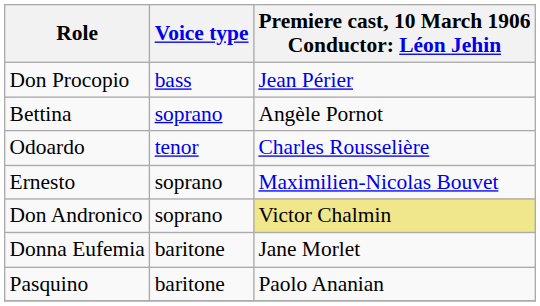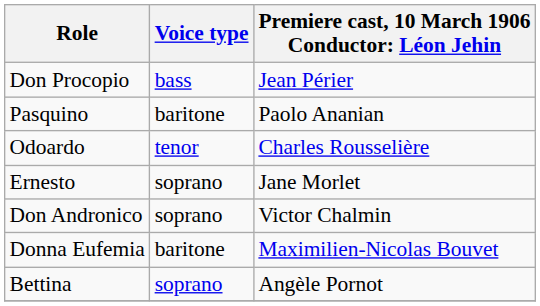rows swapped: Bettina <-> Pasquino
Ernesto | column 3: Maximilien-Nicolas Bouvet -> Jane Morlet
Don Andronico | column 3: khaki background -> no background
Donna Eufemia | column 3: Jane Morlet -> Maximilien-Nicolas Bouvet
